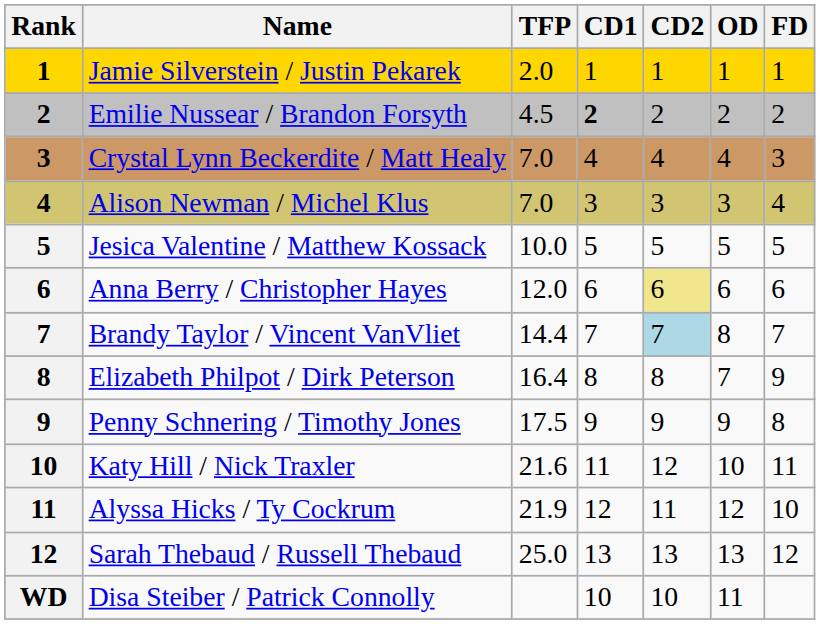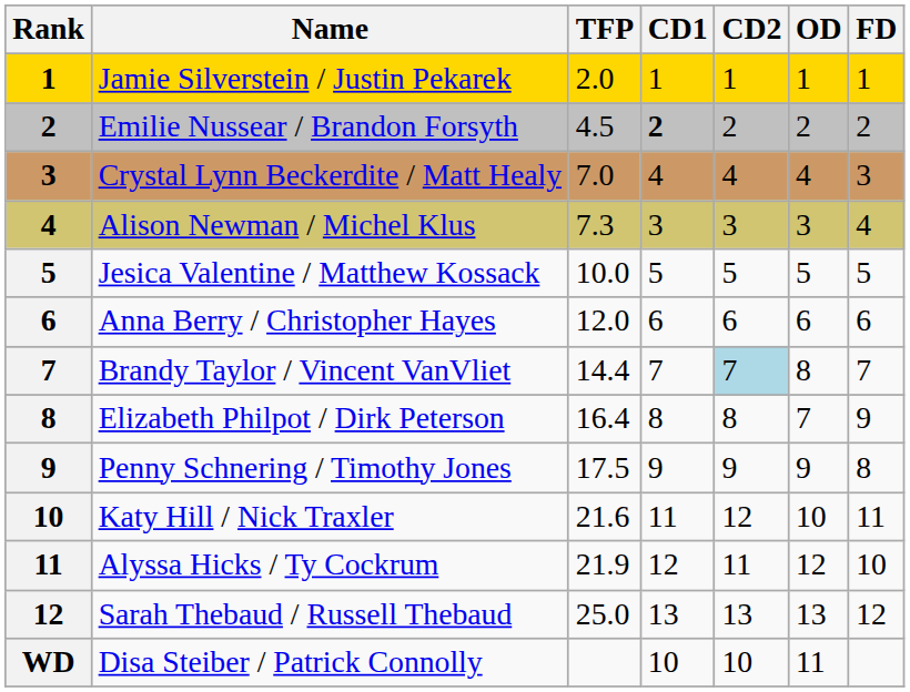Alison Newman / Michel Klus | TFP: 7.0 -> 7.3
Anna Berry / Christopher Hayes | CD2: khaki background -> no background
